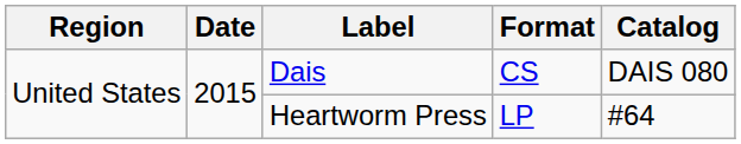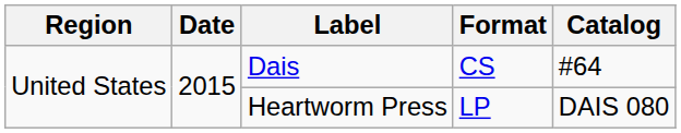Dais | Catalog: DAIS 080 -> #64
Heartworm Press | Catalog: #64 -> DAIS 080
